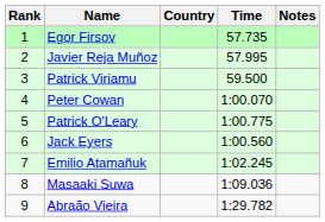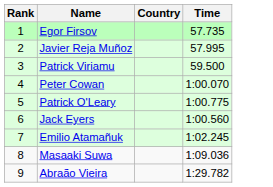- column: Notes
